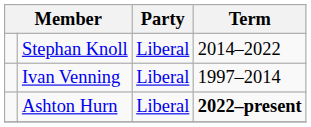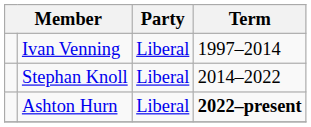rows swapped: Ivan Venning <-> Stephan Knoll
